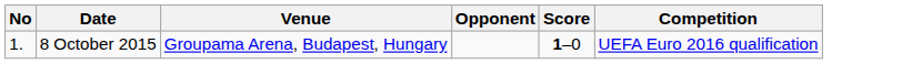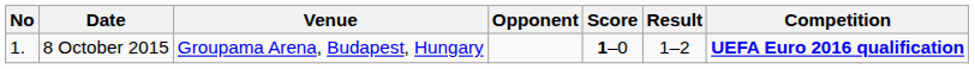+ column: Result | 1–2
8 October 2015 | Competition: normal -> bold
